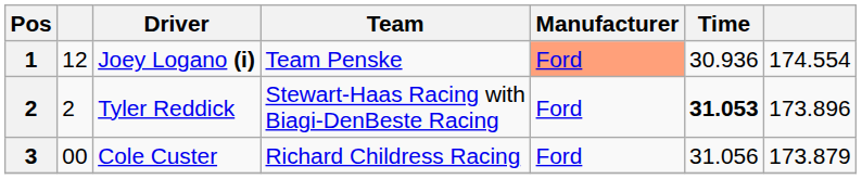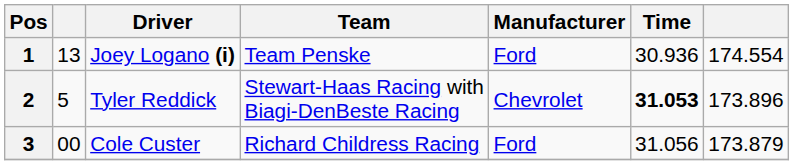Joey Logano (i) | column 2: 12 -> 13
Joey Logano (i) | Manufacturer: lightsalmon background -> no background
Tyler Reddick | column 2: 2 -> 5
Tyler Reddick | Manufacturer: Ford -> Chevrolet
